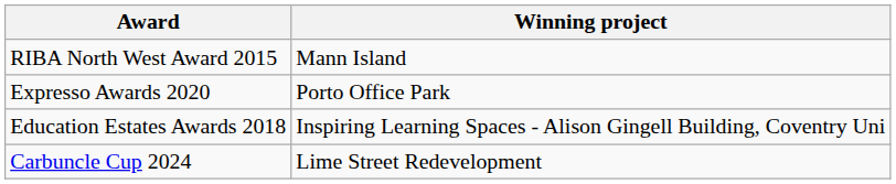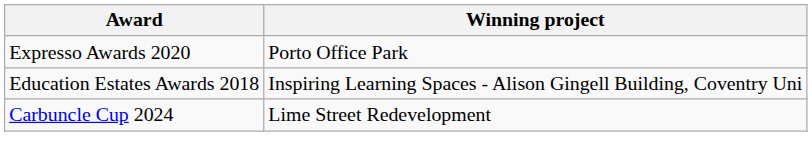- row: RIBA North West Award 2015 | Mann Island
